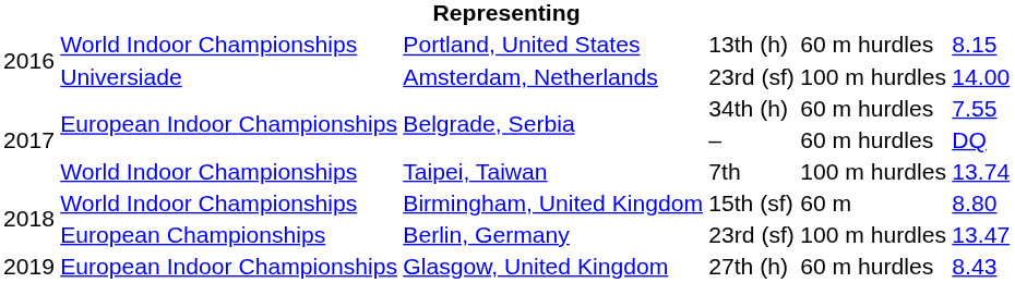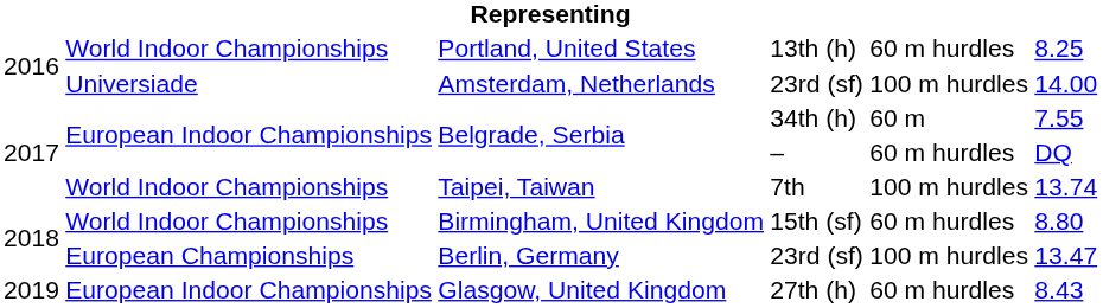Portland, United States | column 6: 8.15 -> 8.25
Belgrade, Serbia / 34th (h) | column 5: 60 m hurdles -> 60 m
Birmingham, United Kingdom | column 5: 60 m -> 60 m hurdles
